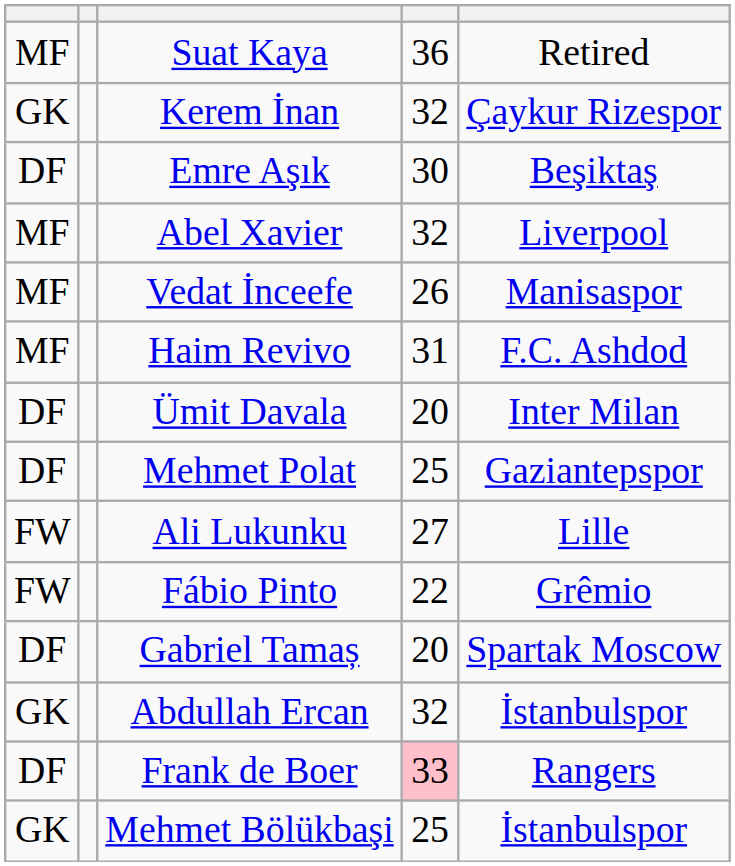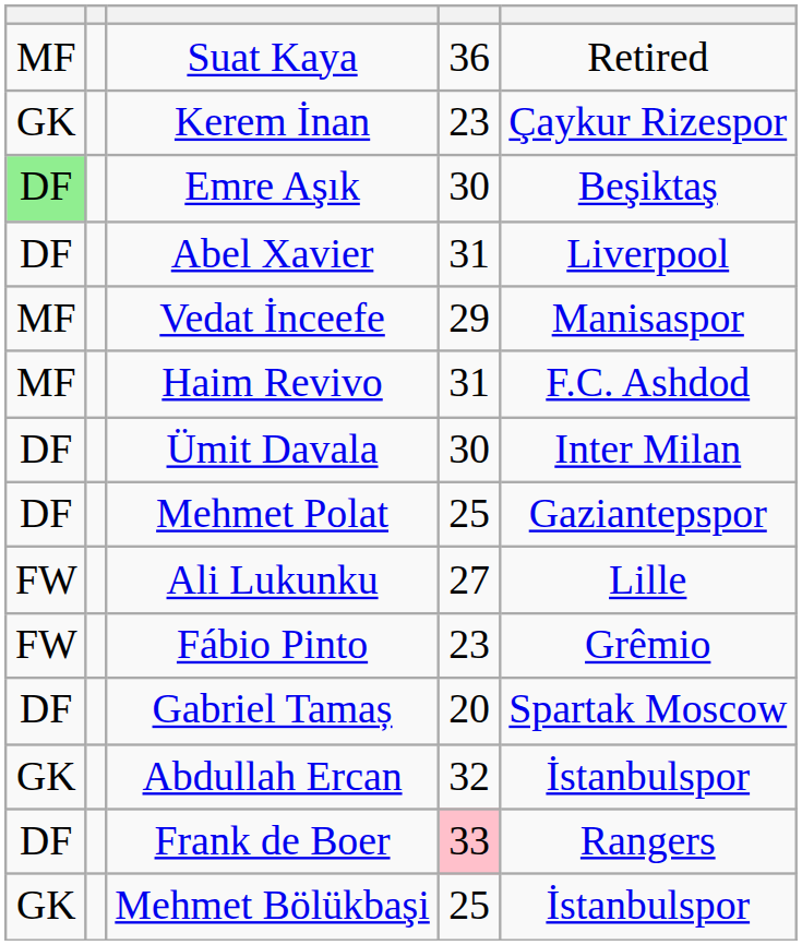Kerem İnan | column 4: 32 -> 23
Emre Aşık | column 1: no background -> lightgreen background
Abel Xavier | column 1: MF -> DF
Abel Xavier | column 4: 32 -> 31
Vedat İnceefe | column 4: 26 -> 29
Ümit Davala | column 4: 20 -> 30
Fábio Pinto | column 4: 22 -> 23
